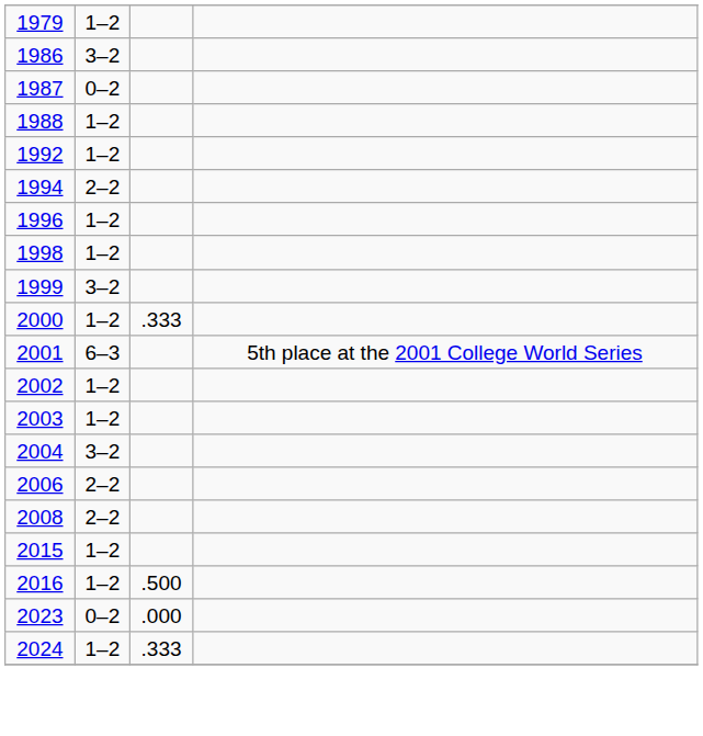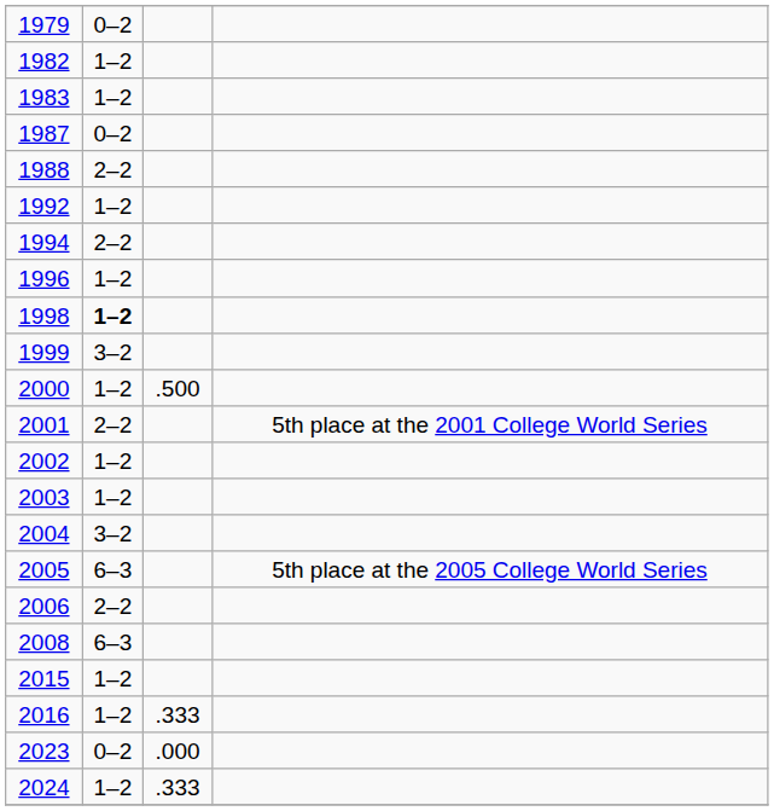1979 | column 2: 1–2 -> 0–2
+ row: 1982 | 1–2
+ row: 1983 | 1–2
- row: 1986 | 3–2
1988 | column 2: 1–2 -> 2–2
1998 | column 2: normal -> bold
2000 | column 3: .333 -> .500
2001 | column 2: 6–3 -> 2–2
+ row: 2005 | 6–3 | 5th place at the 2005 College World Series
2008 | column 2: 2–2 -> 6–3
2016 | column 3: .500 -> .333
